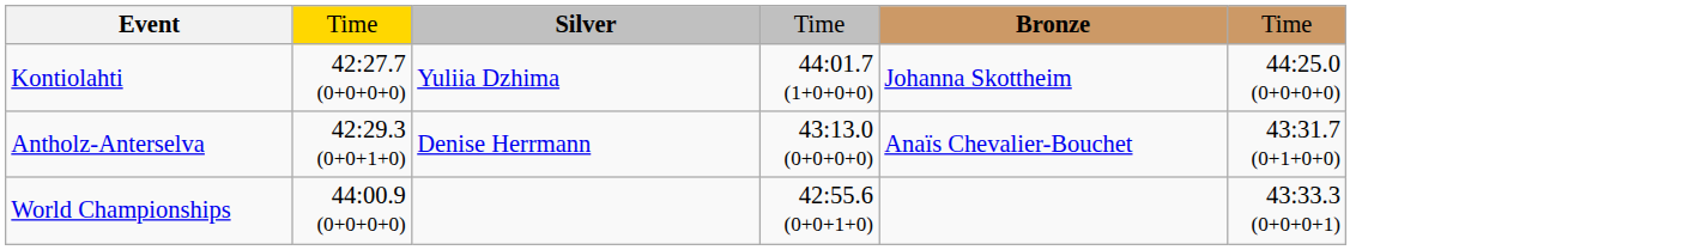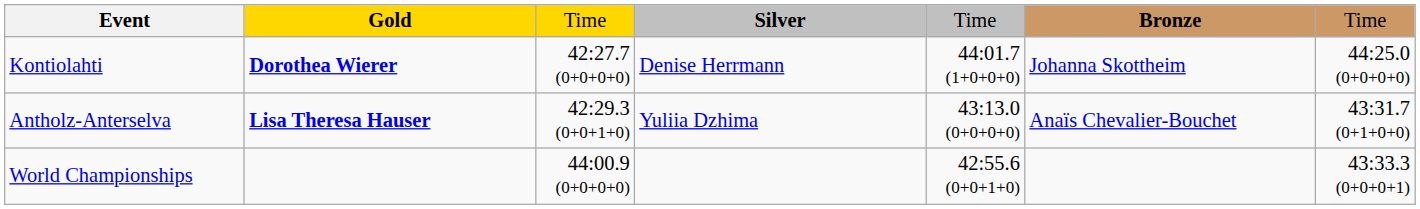+ column: Gold | Dorothea Wierer | Lisa Theresa Hauser
Kontiolahti | Silver: Yuliia Dzhima -> Denise Herrmann
Antholz-Anterselva | Silver: Denise Herrmann -> Yuliia Dzhima
